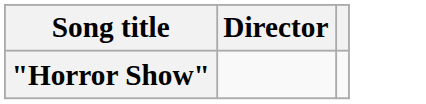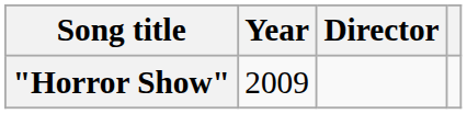+ column: Year | 2009
